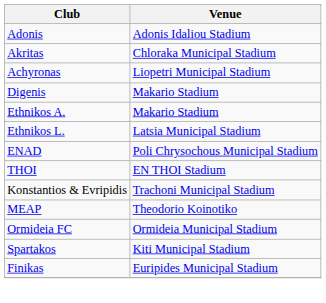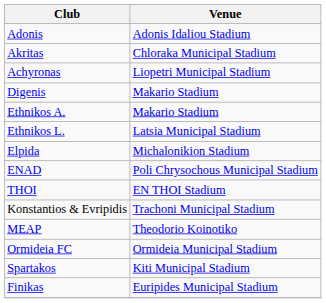+ row: Elpida | Michalonikion Stadium
